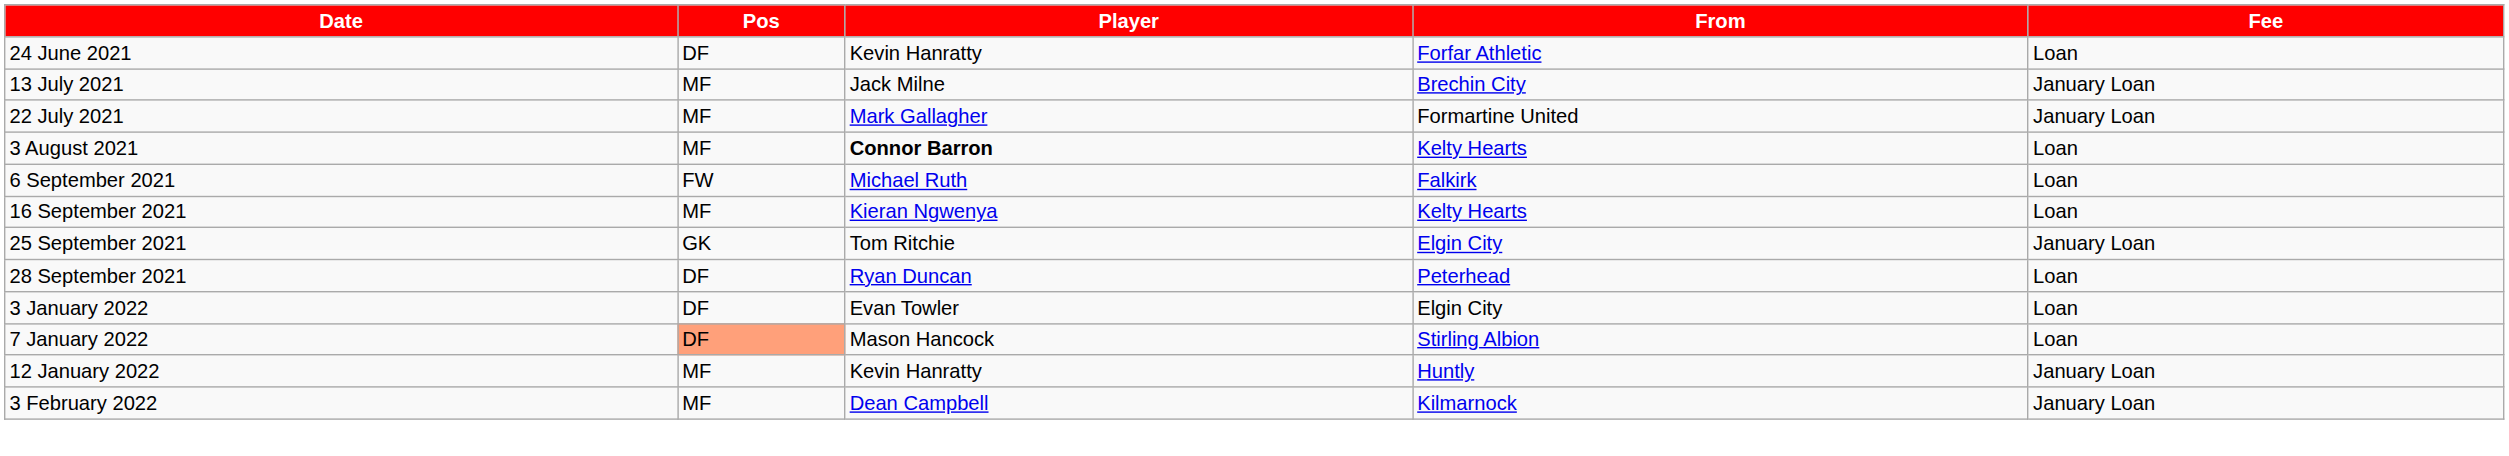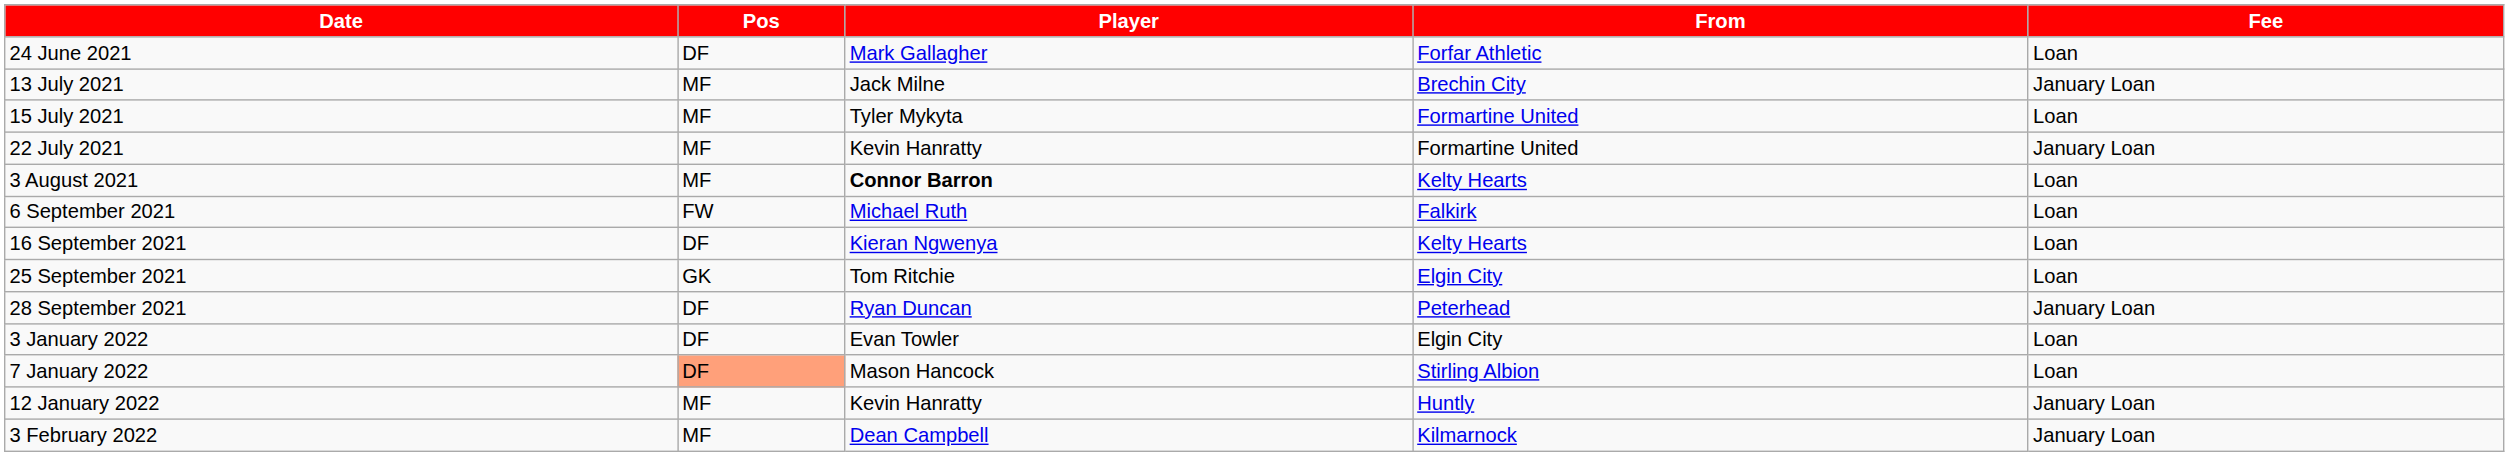24 June 2021 | Player: Kevin Hanratty -> Mark Gallagher
+ row: 15 July 2021 | MF | Tyler Mykyta | Formartine United | Loan
22 July 2021 | Player: Mark Gallagher -> Kevin Hanratty
16 September 2021 | Pos: MF -> DF
25 September 2021 | Fee: January Loan -> Loan
28 September 2021 | Fee: Loan -> January Loan
